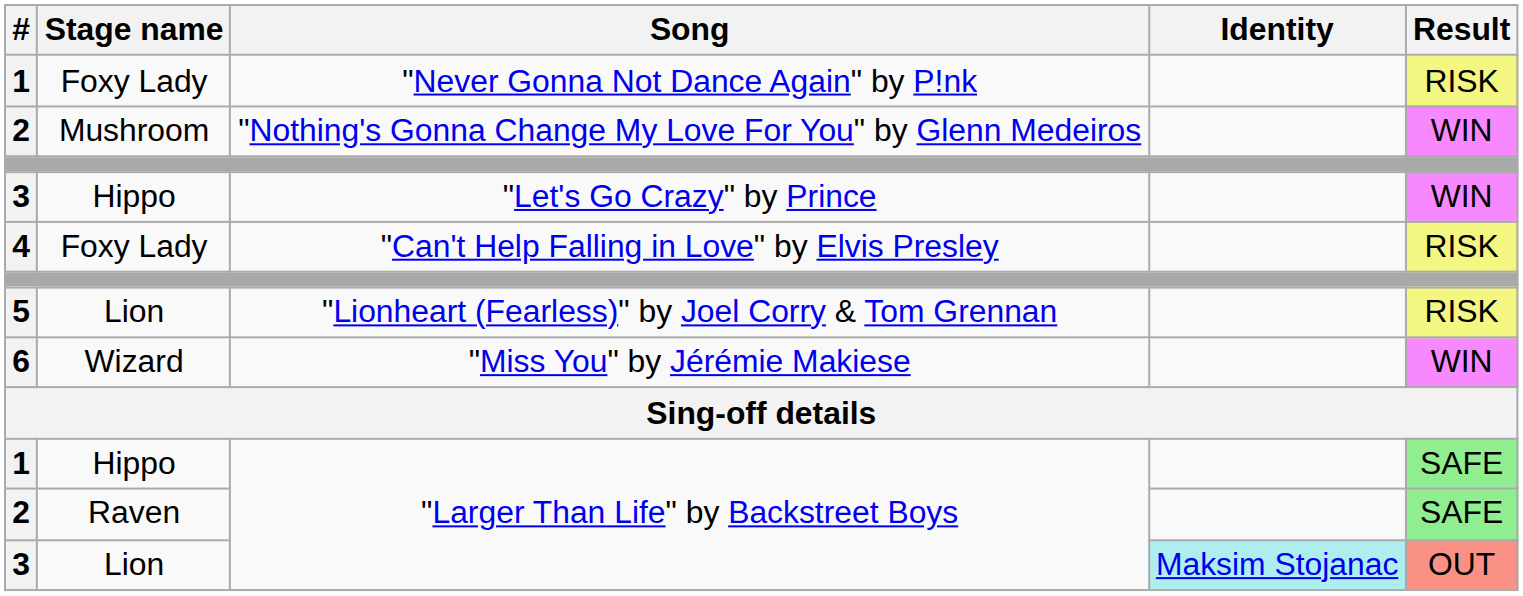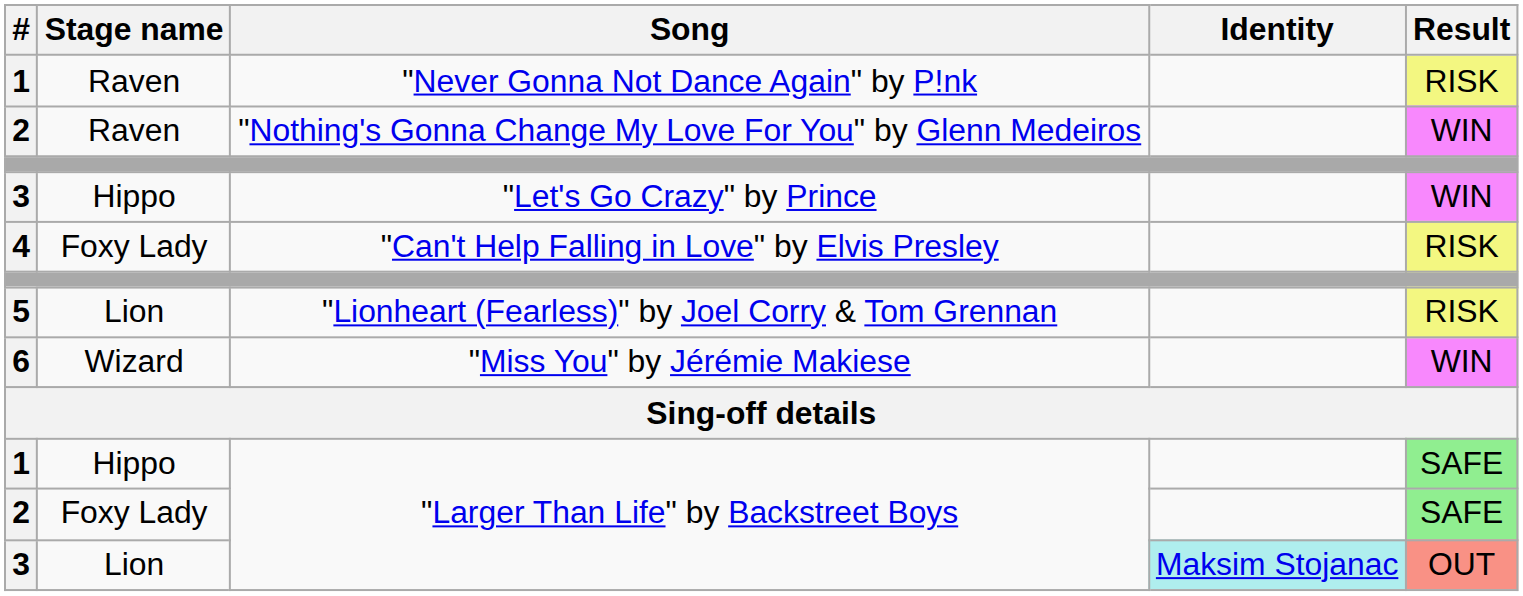"Never Gonna Not Dance Again" by P!nk | Stage name: Foxy Lady -> Raven
"Nothing's Gonna Change My Love For You" by Glenn Medeiros | Stage name: Mushroom -> Raven
2 / "Larger Than Life" by Backstreet Boys | Stage name: Raven -> Foxy Lady
